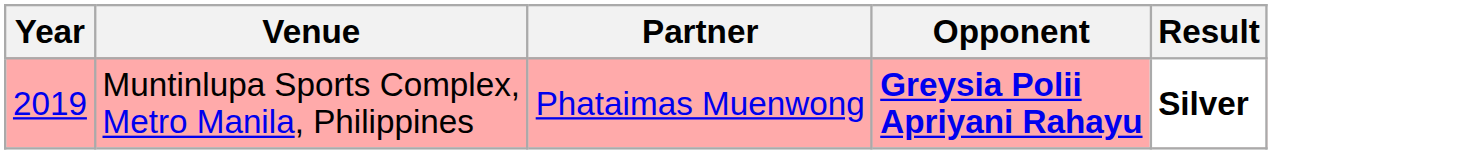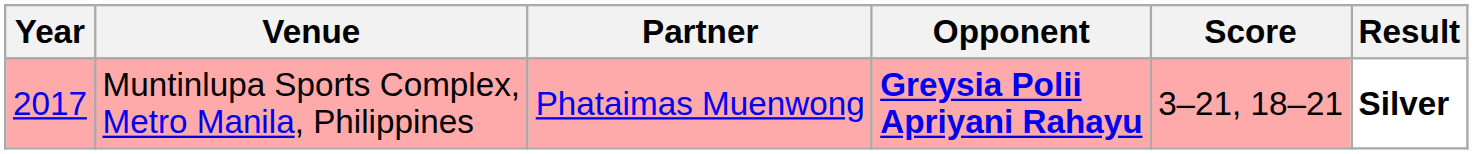+ column: Score | 3–21, 18–21
Muntinlupa Sports Complex, Metro Manila, Philippines | Year: 2019 -> 2017
